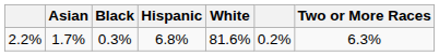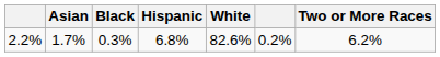2.2% | White: 81.6% -> 82.6%
2.2% | Two or More Races: 6.3% -> 6.2%
